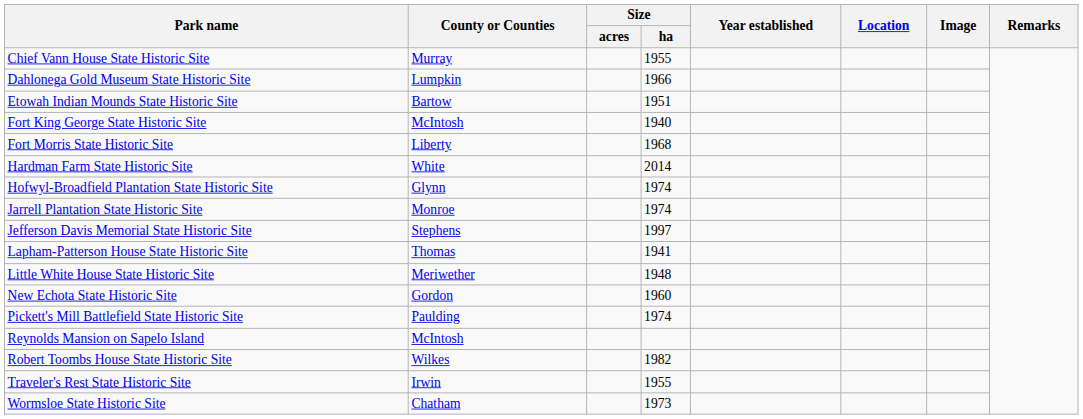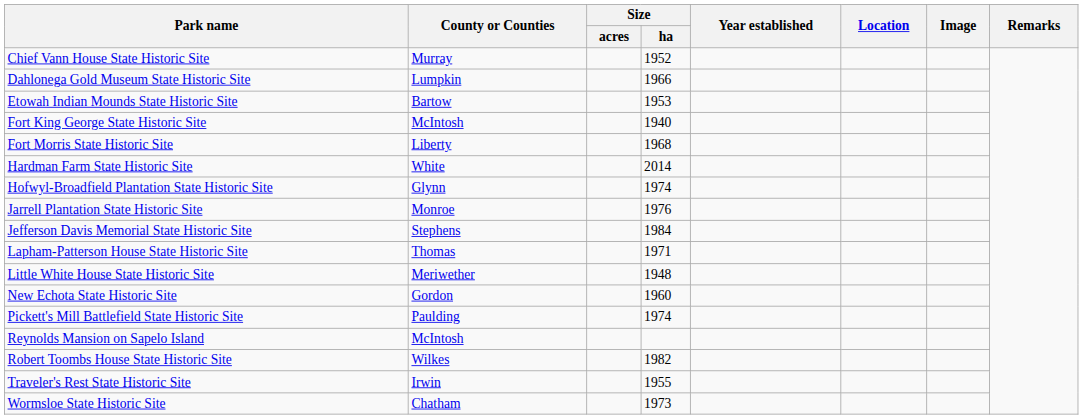Chief Vann House State Historic Site | Size / ha: 1955 -> 1952
Etowah Indian Mounds State Historic Site | Size / ha: 1951 -> 1953
Jarrell Plantation State Historic Site | Size / ha: 1974 -> 1976
Jefferson Davis Memorial State Historic Site | Size / ha: 1997 -> 1984
Lapham-Patterson House State Historic Site | Size / ha: 1941 -> 1971
